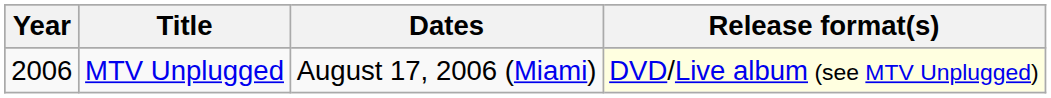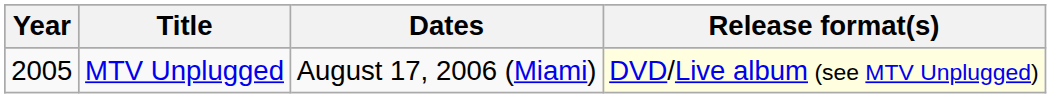MTV Unplugged | Year: 2006 -> 2005
